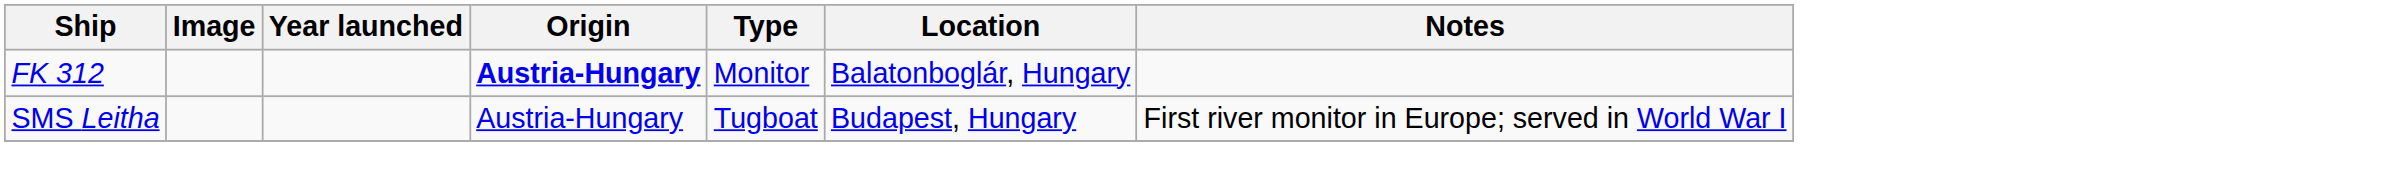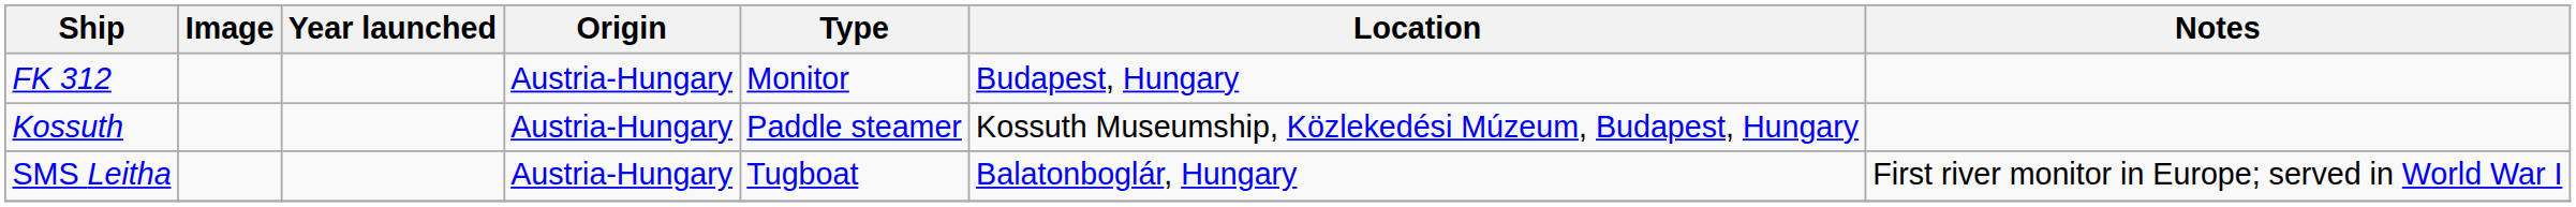FK 312 | Origin: bold -> normal
FK 312 | Location: Balatonboglár, Hungary -> Budapest, Hungary
+ row: Kossuth | Austria-Hungary | Paddle steamer | Kossuth Museumship, Közlekedési Múzeum, Budapest, Hungary
SMS Leitha | Location: Budapest, Hungary -> Balatonboglár, Hungary
